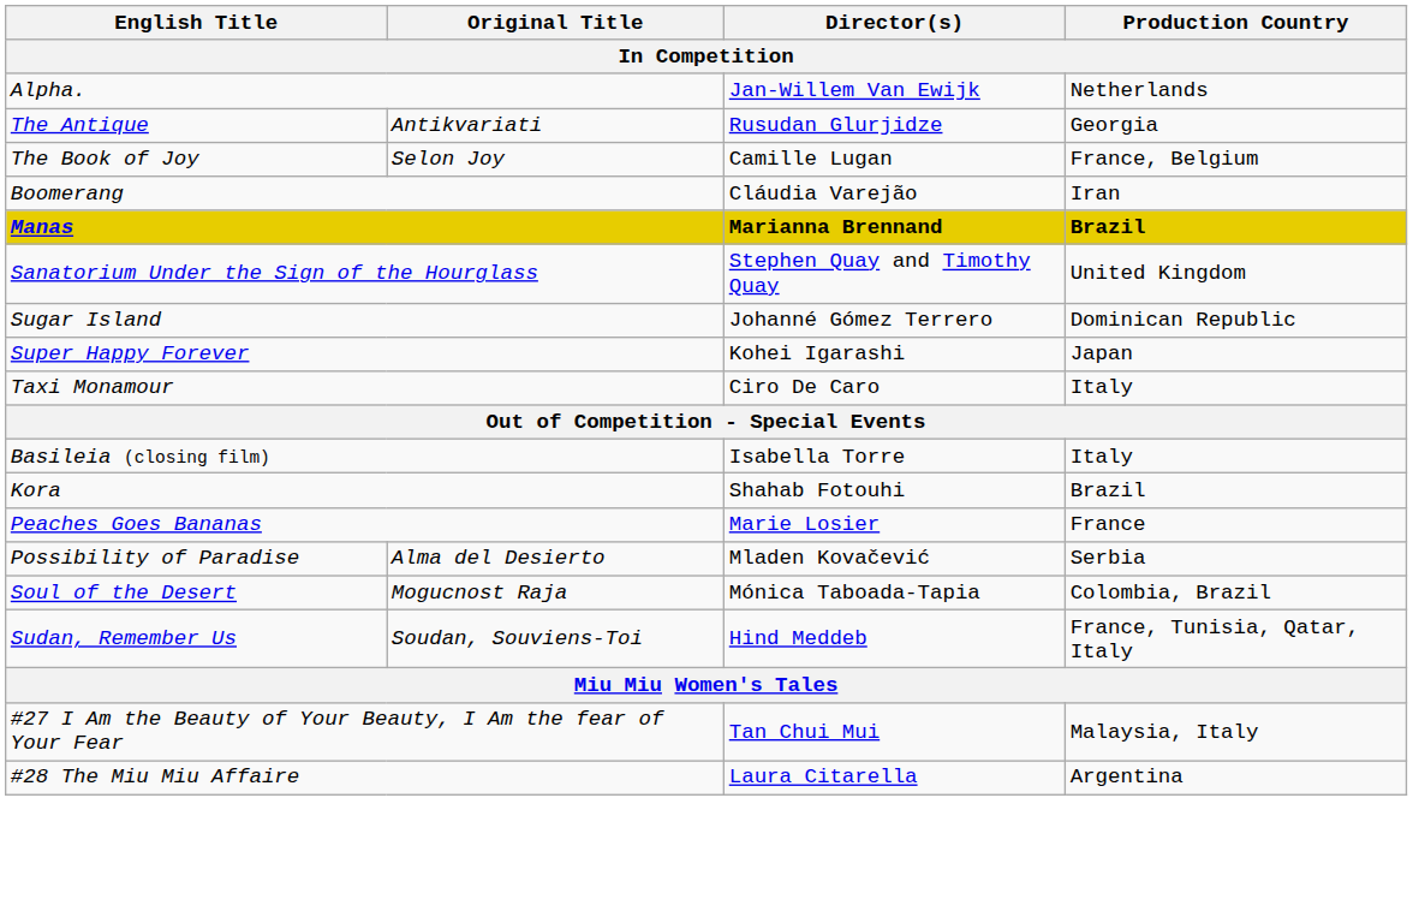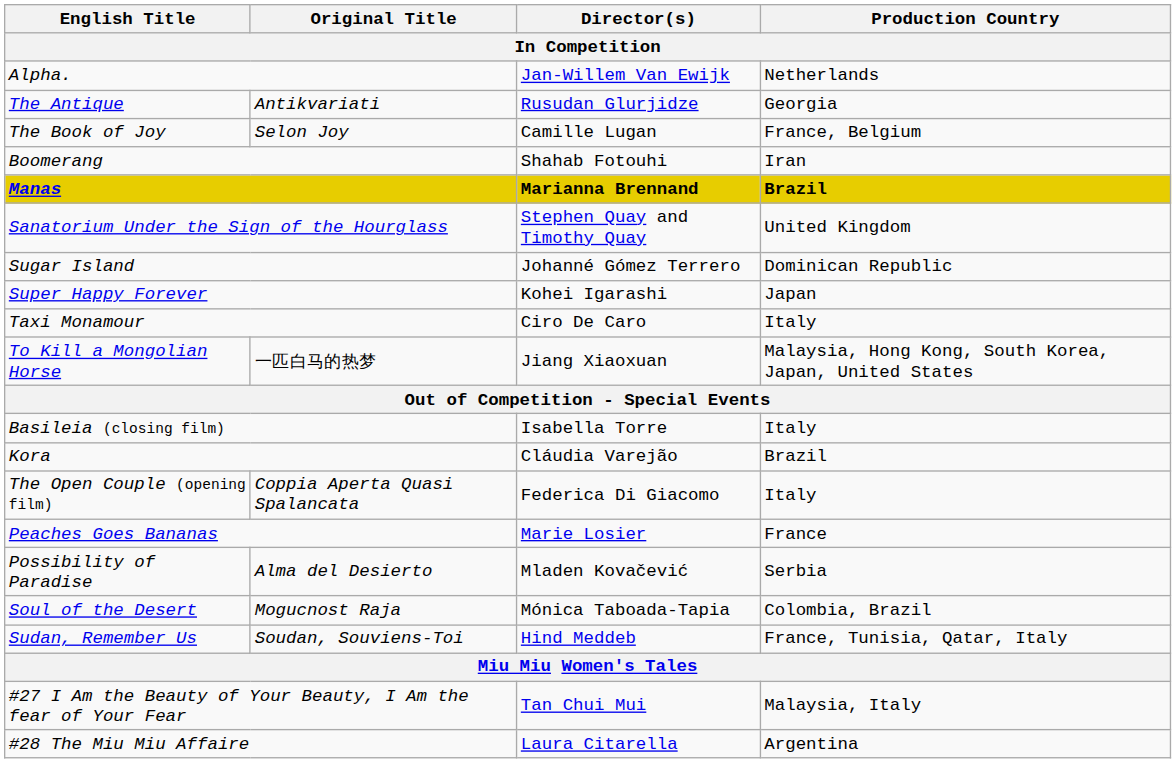Boomerang | Director(s): Cláudia Varejão -> Shahab Fotouhi
+ row: To Kill a Mongolian Horse | 一匹白马的热梦 | Jiang Xiaoxuan | Malaysia, Hong Kong, South Korea, Japan, United States
Kora | Director(s): Shahab Fotouhi -> Cláudia Varejão
+ row: The Open Couple (opening film) | Coppia Aperta Quasi Spalancata | Federica Di Giacomo | Italy
